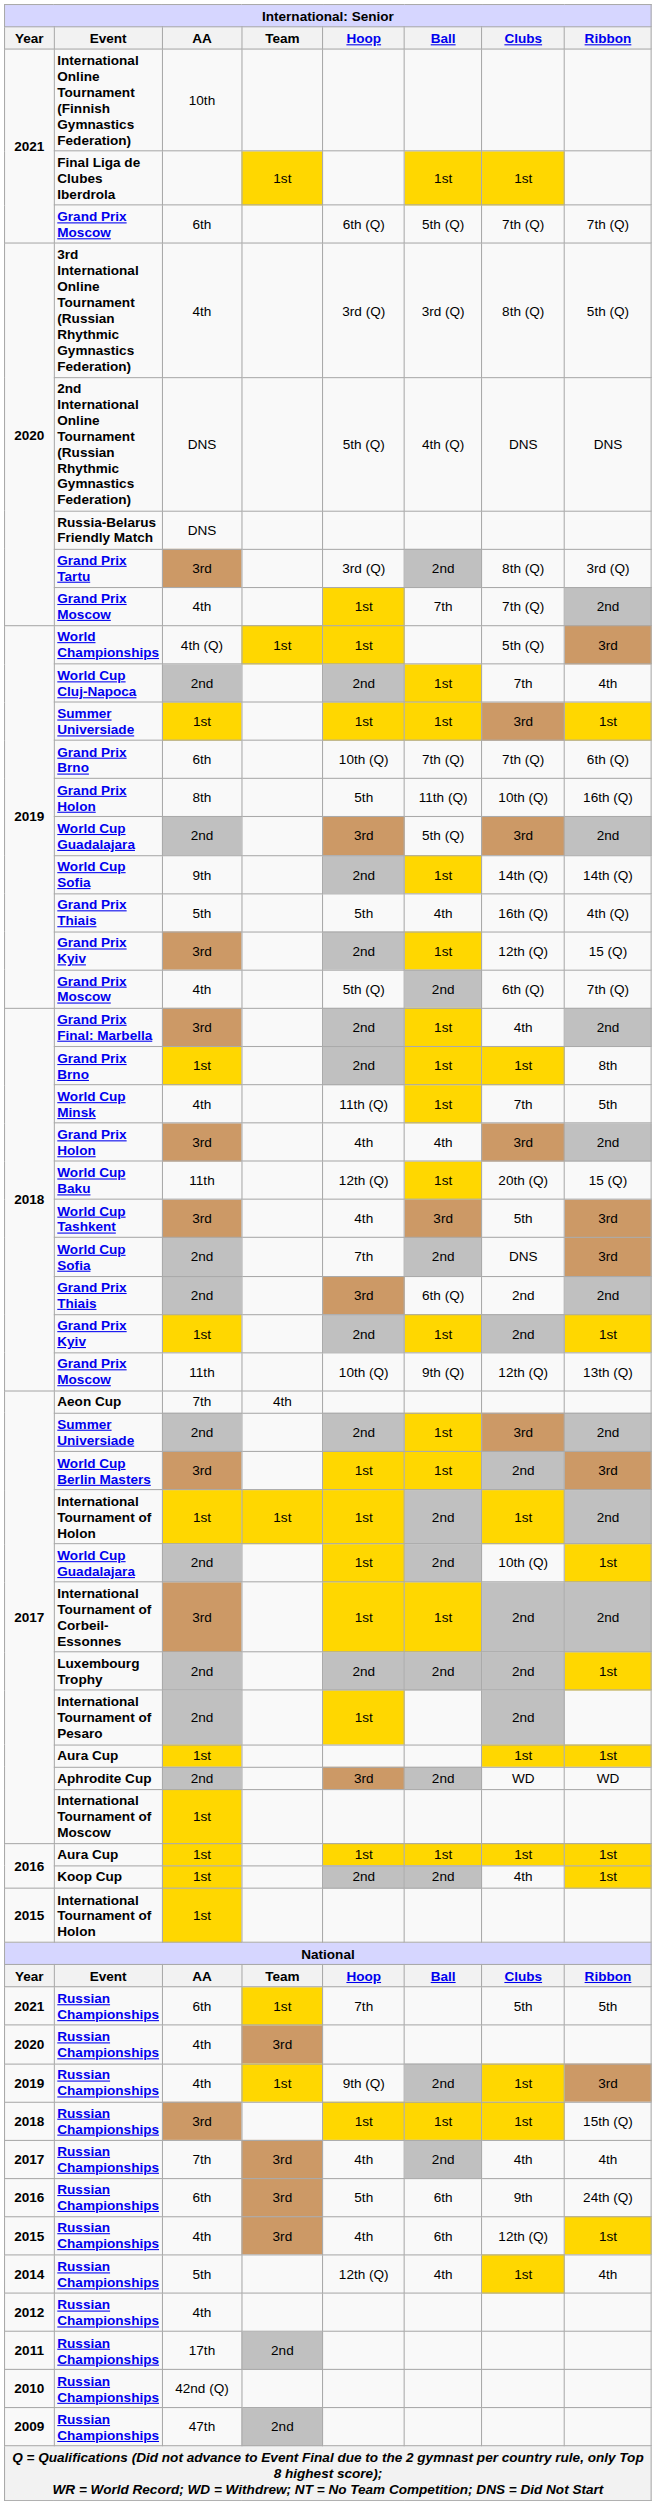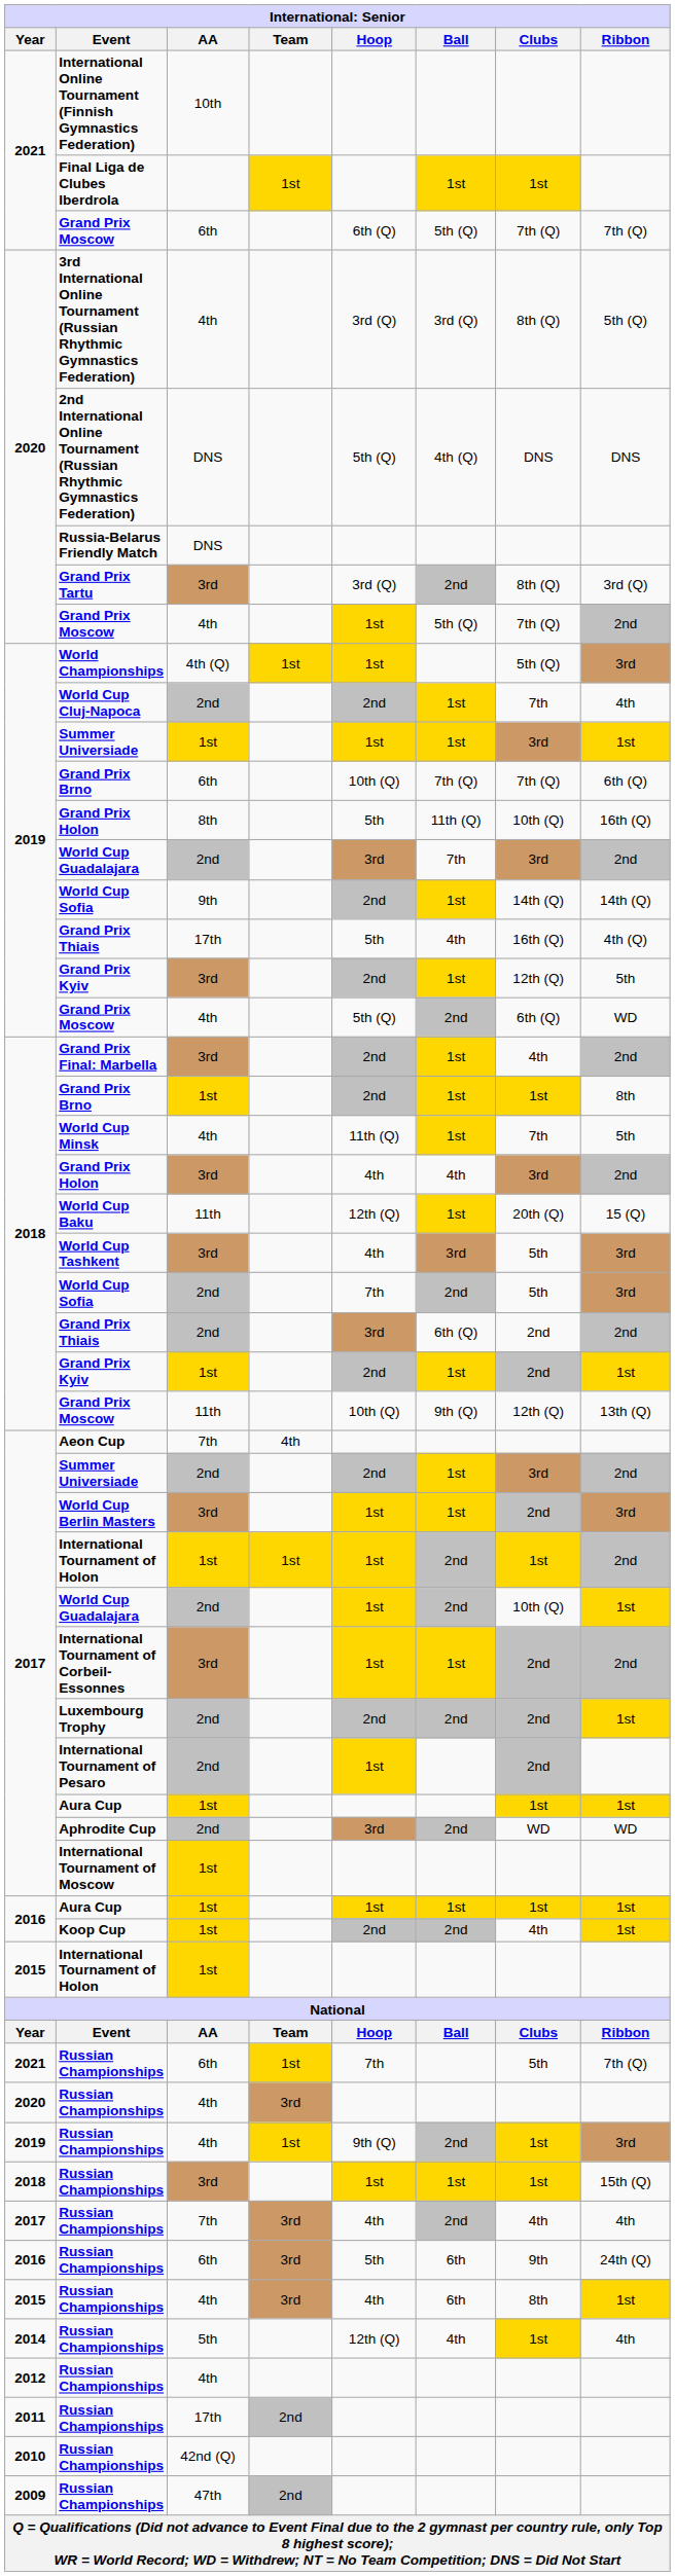2020 / Grand Prix Moscow | Ball: 7th -> 5th (Q)
2019 / World Cup Guadalajara | Ball: 5th (Q) -> 7th
2019 / Grand Prix Thiais | AA: 5th -> 17th
2019 / Grand Prix Kyiv | Ribbon: 15 (Q) -> 5th
2019 / Grand Prix Moscow | Ribbon: 7th (Q) -> WD
2018 / World Cup Sofia | Clubs: DNS -> 5th
2021 / Russian Championships | Ribbon: 5th -> 7th (Q)
2015 / Russian Championships | Clubs: 12th (Q) -> 8th
